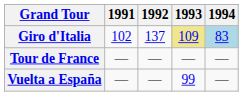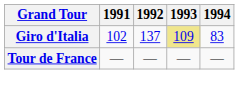Giro d'Italia | 1994: lightblue background -> no background
- row: Vuelta a España | — | — | 99 | —
